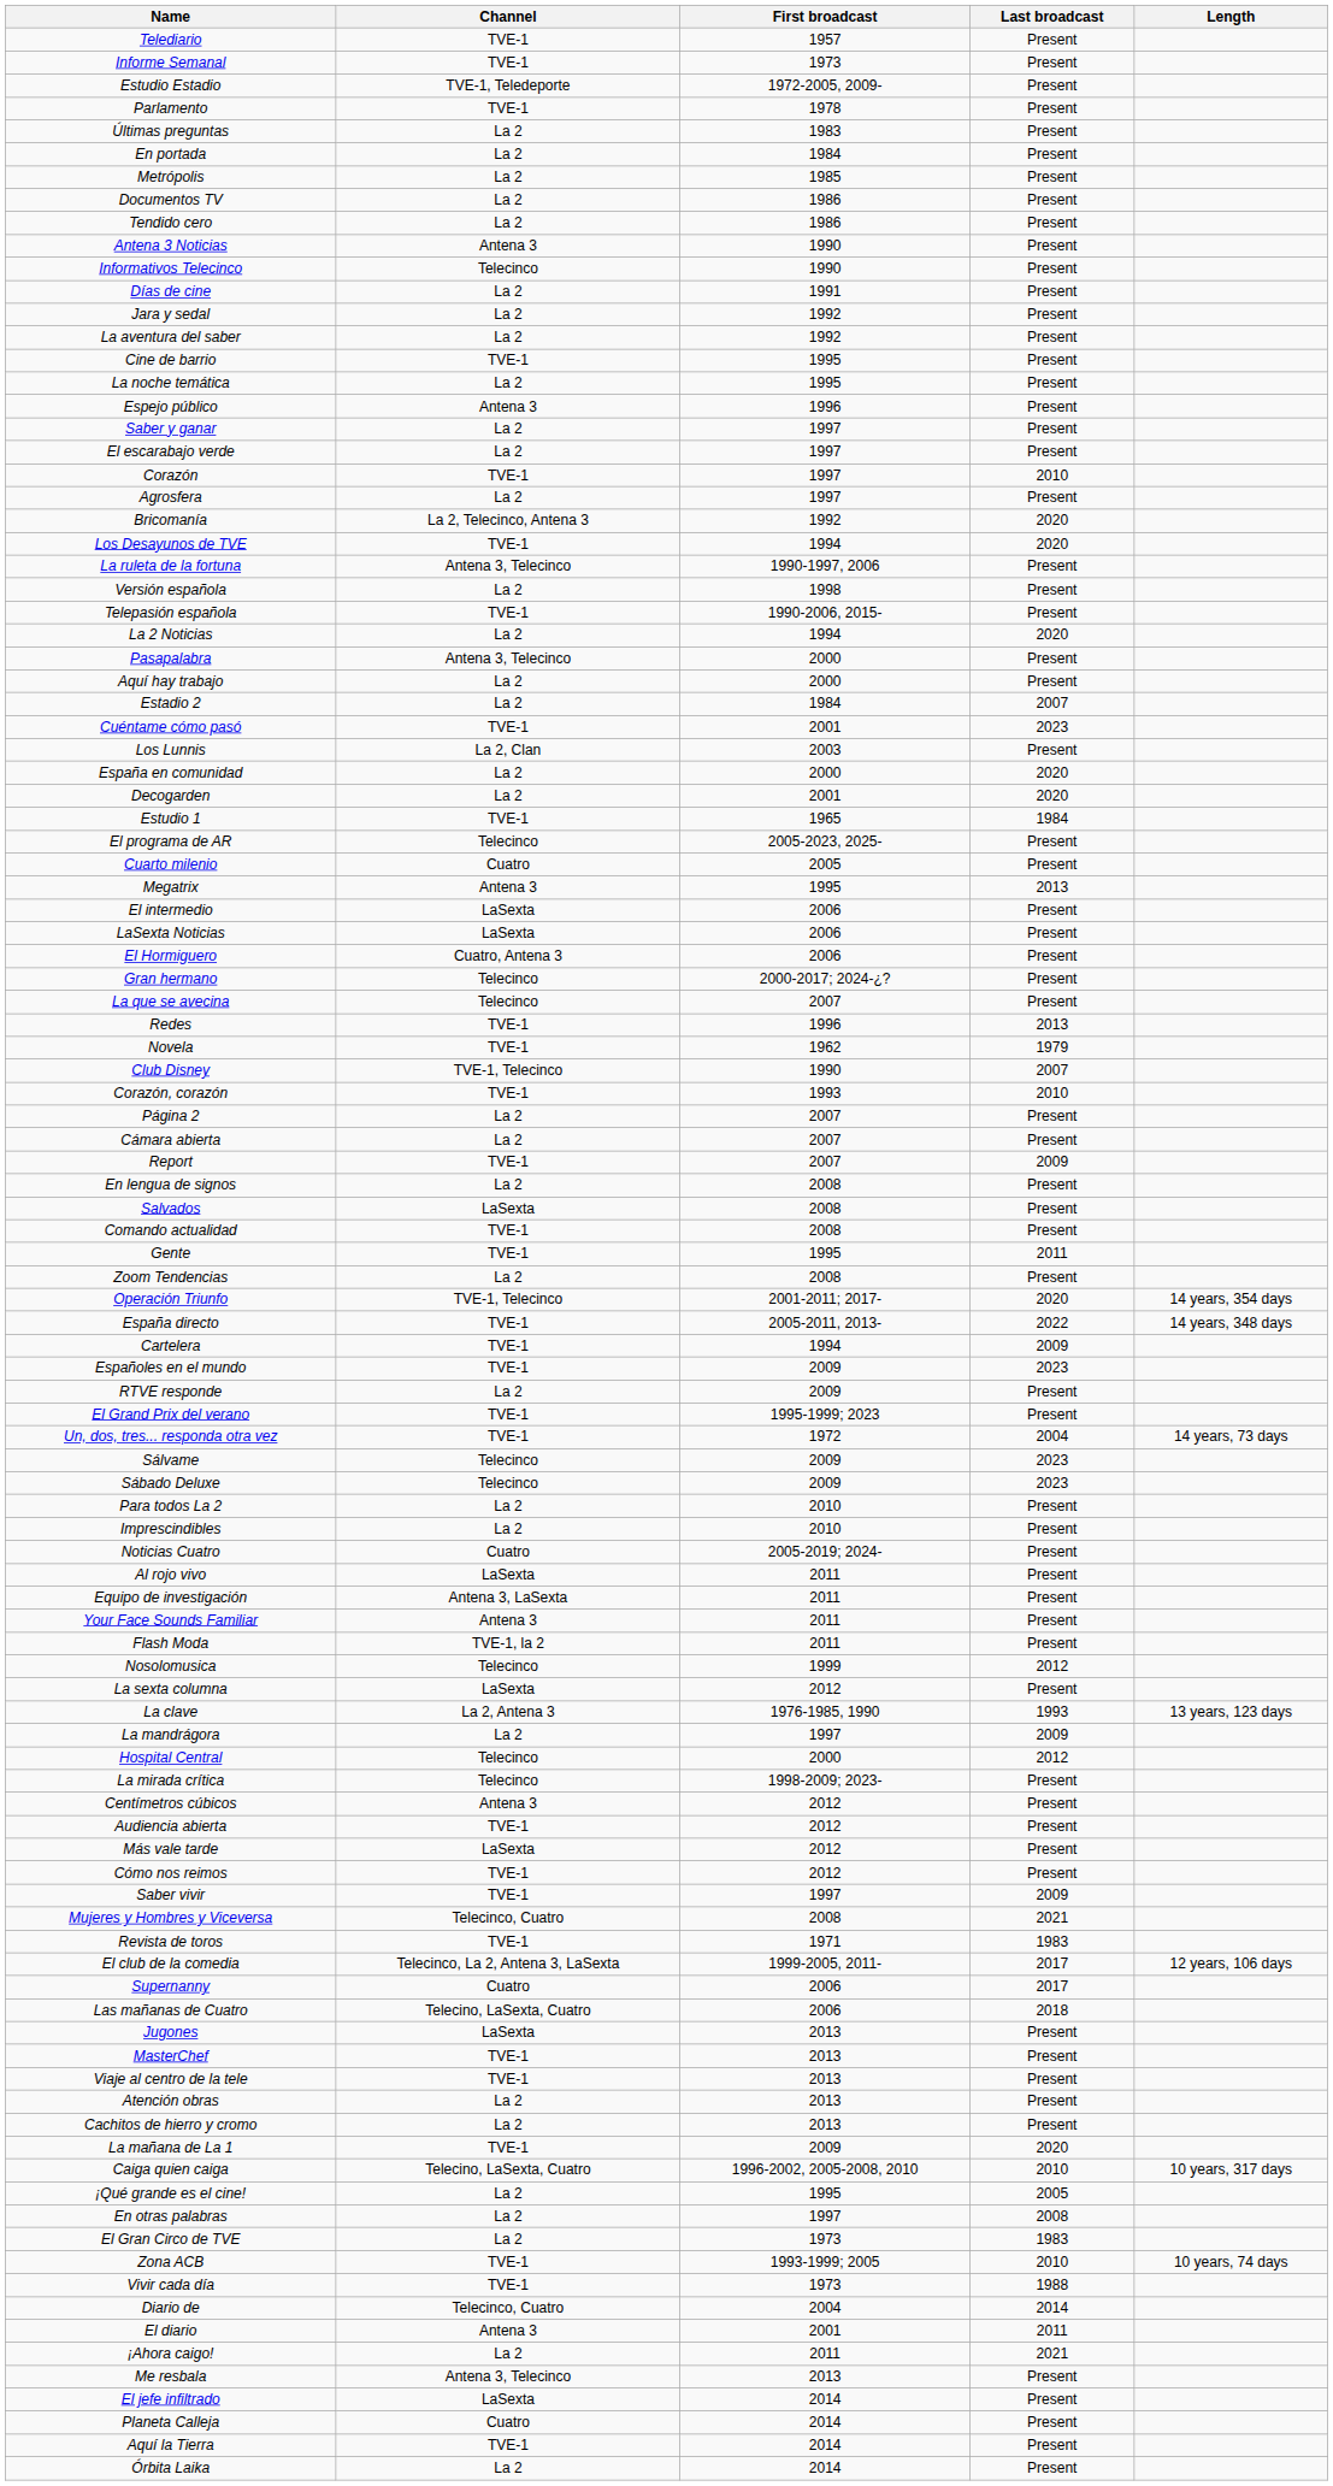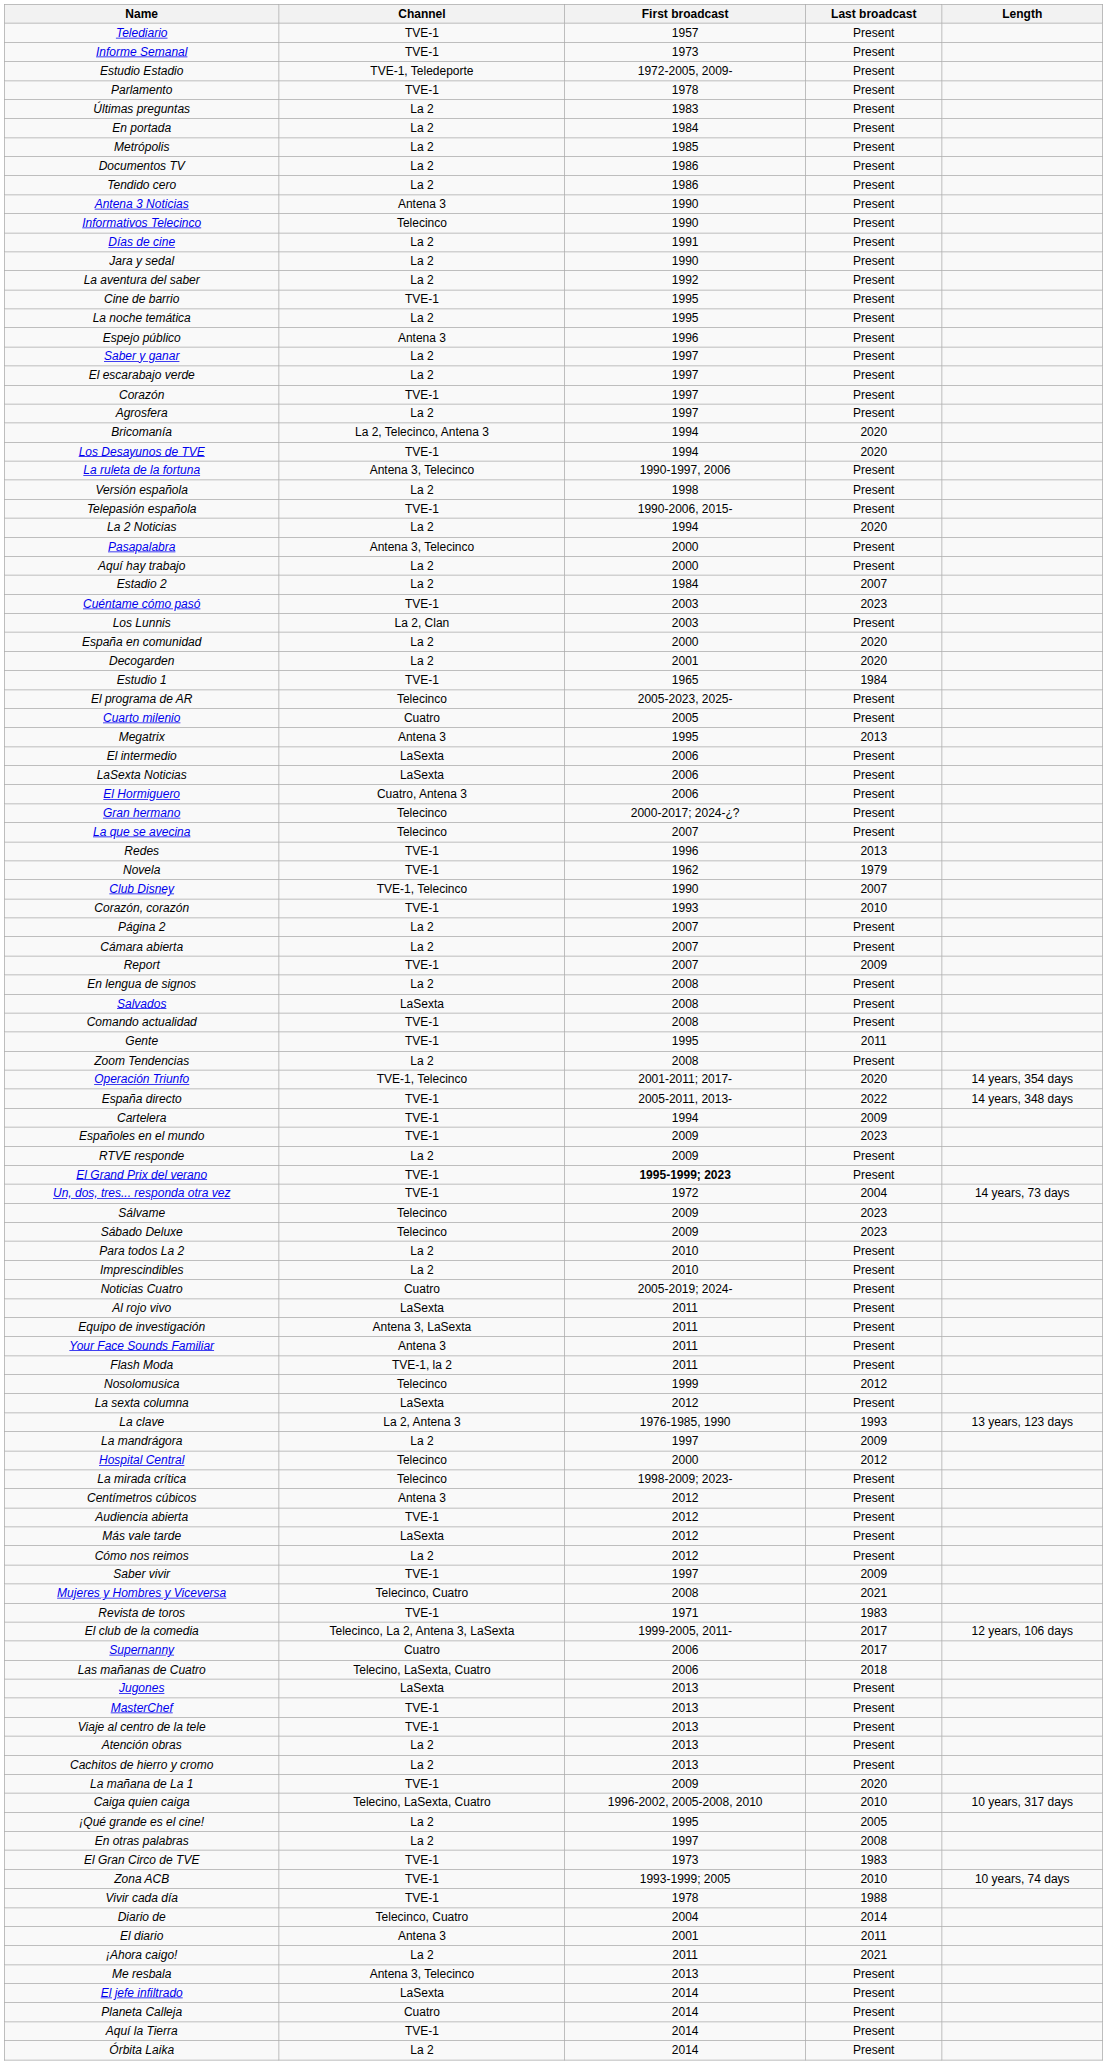Jara y sedal | First broadcast: 1992 -> 1990
Corazón | Last broadcast: 2010 -> Present
Bricomanía | First broadcast: 1992 -> 1994
Cuéntame cómo pasó | First broadcast: 2001 -> 2003
El Grand Prix del verano | First broadcast: normal -> bold
Cómo nos reimos | Channel: TVE-1 -> La 2
El Gran Circo de TVE | Channel: La 2 -> TVE-1
Vivir cada día | First broadcast: 1973 -> 1978
